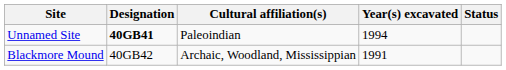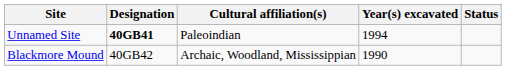Blackmore Mound | Year(s) excavated: 1991 -> 1990
